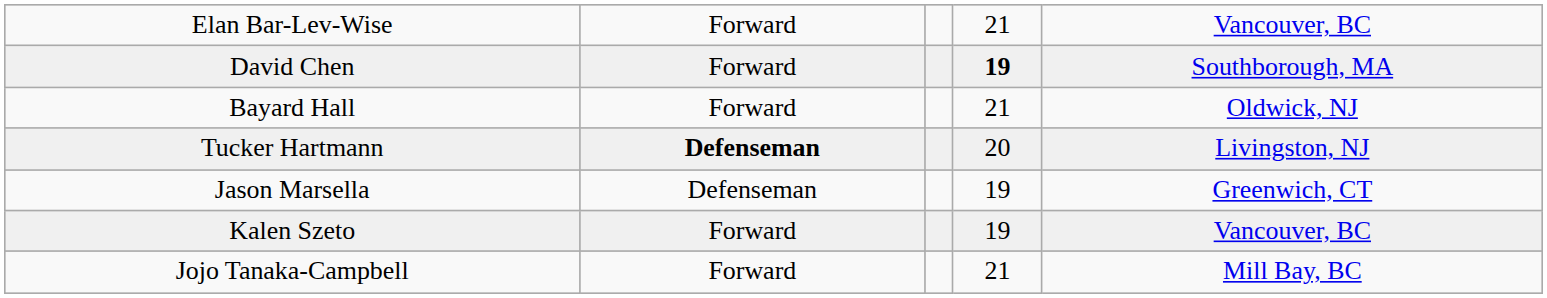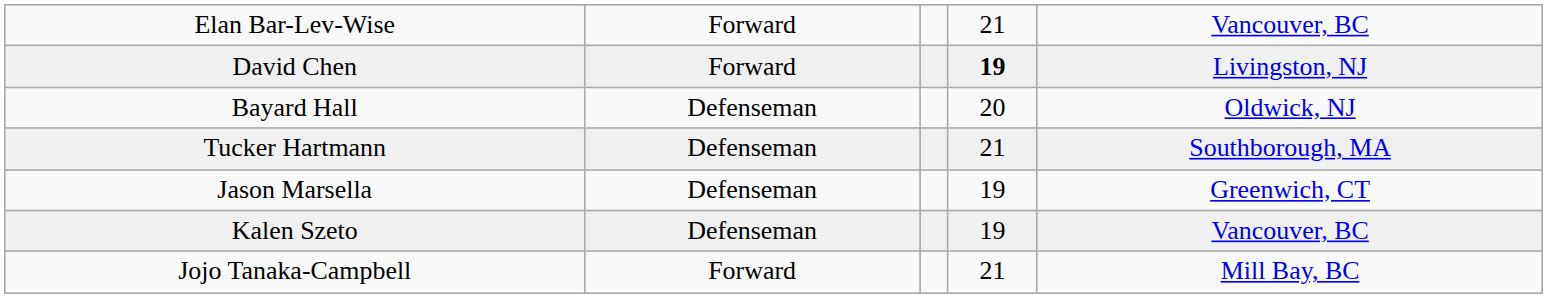David Chen | column 5: Southborough, MA -> Livingston, NJ
Bayard Hall | column 2: Forward -> Defenseman
Bayard Hall | column 4: 21 -> 20
Tucker Hartmann | column 2: bold -> normal
Tucker Hartmann | column 4: 20 -> 21
Tucker Hartmann | column 5: Livingston, NJ -> Southborough, MA
Kalen Szeto | column 2: Forward -> Defenseman
